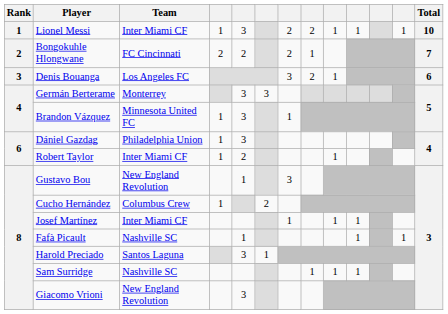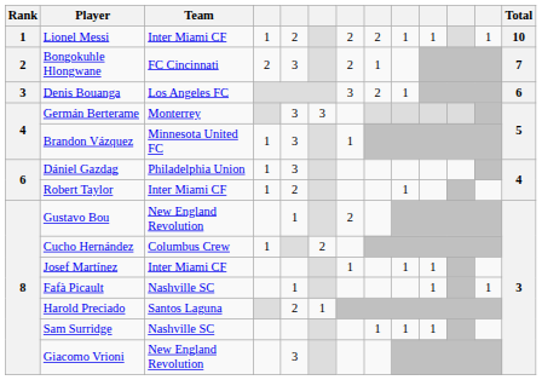Lionel Messi | column 5: 3 -> 2
Bongokuhle Hlongwane | column 5: 2 -> 3
Gustavo Bou | column 7: 3 -> 2
Harold Preciado | column 5: 3 -> 2
